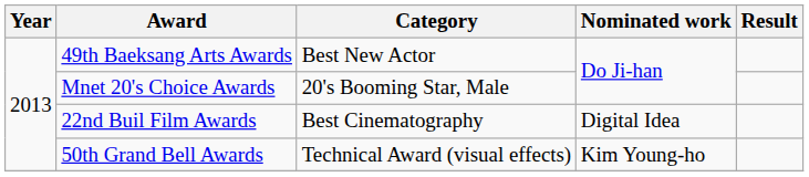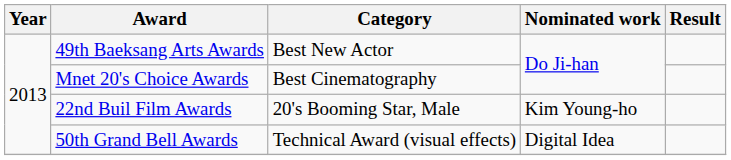Mnet 20's Choice Awards | Category: 20's Booming Star, Male -> Best Cinematography
22nd Buil Film Awards | Category: Best Cinematography -> 20's Booming Star, Male
22nd Buil Film Awards | Nominated work: Digital Idea -> Kim Young-ho
50th Grand Bell Awards | Nominated work: Kim Young-ho -> Digital Idea
